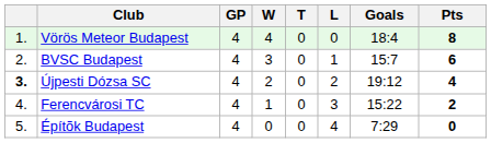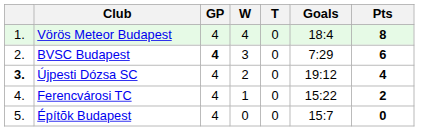- column: L | 0 | 1 | 2 | 3 | 4
BVSC Budapest | GP: normal -> bold
BVSC Budapest | Goals: 15:7 -> 7:29
Építõk Budapest | Goals: 7:29 -> 15:7
